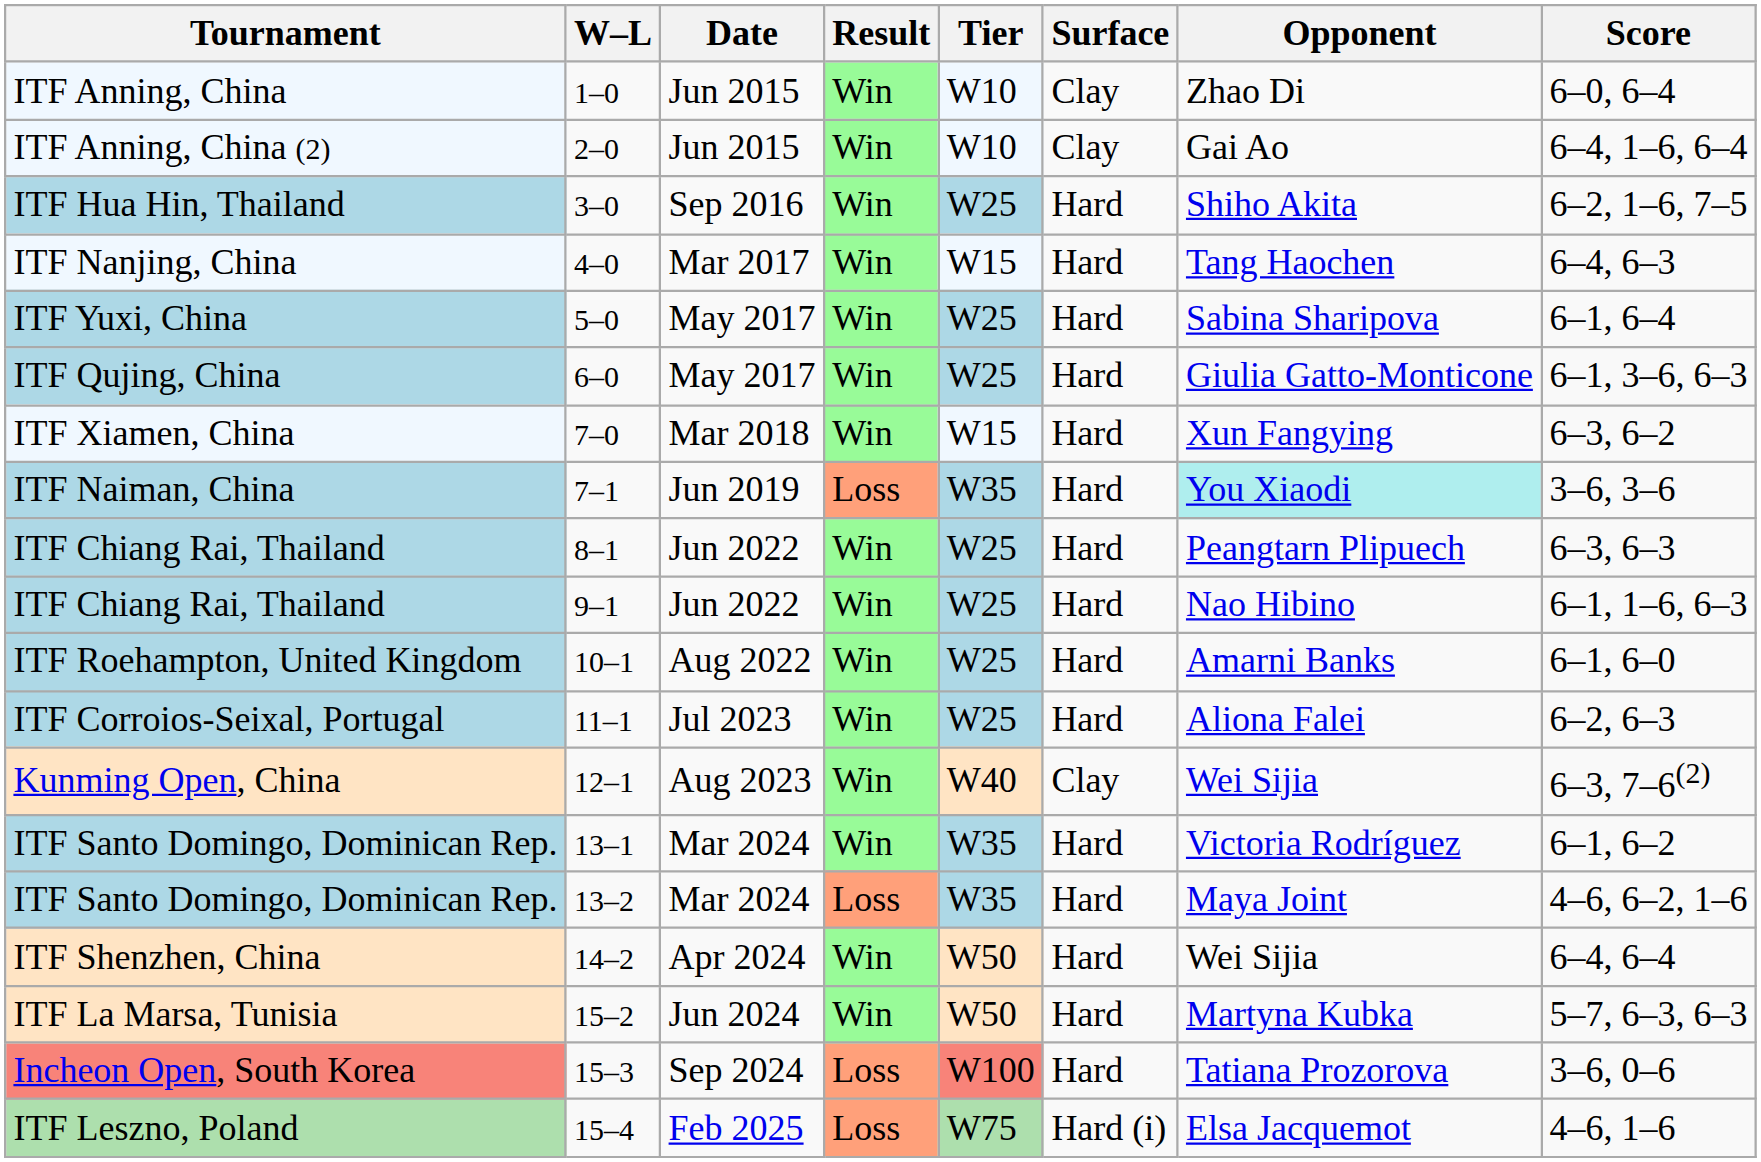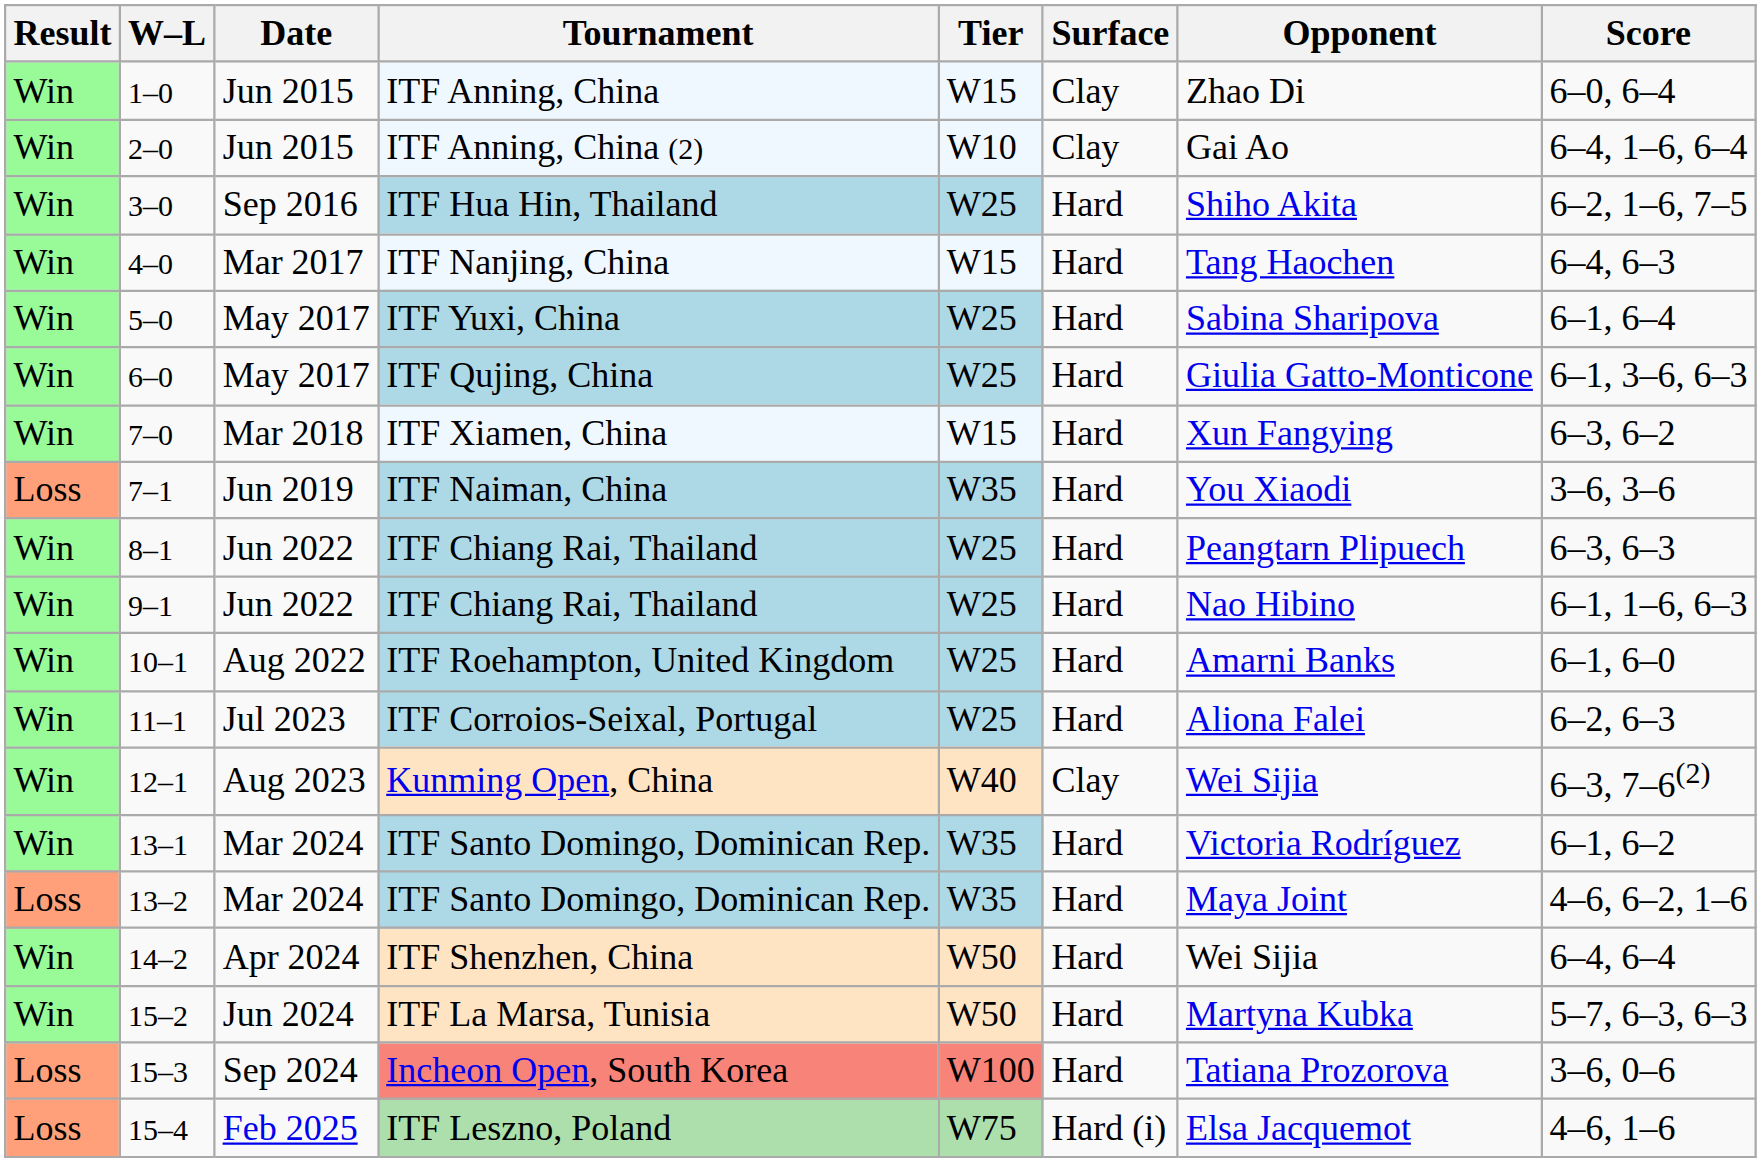columns swapped: Result <-> Tournament
1–0 | Tier: W10 -> W15
7–1 | Opponent: paleturquoise background -> no background
